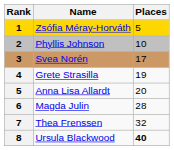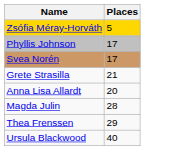- column: Rank | 1 | 2 | 3 | 4 | 5 | 6 | 7 | 8
Phyllis Johnson | Places: 10 -> 17
Grete Strasilla | Places: 19 -> 21
Thea Frenssen | Places: 32 -> 29
Ursula Blackwood | Places: bold -> normal
